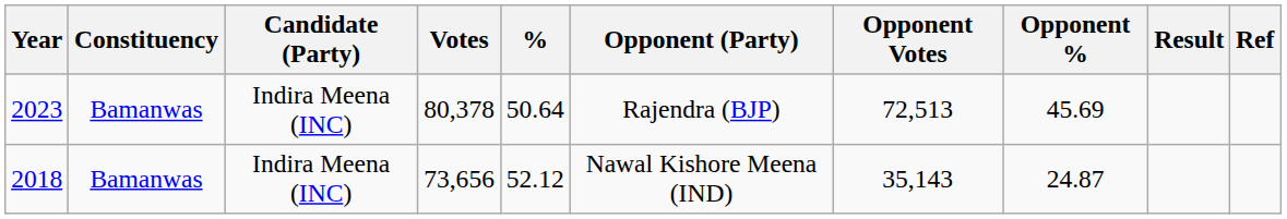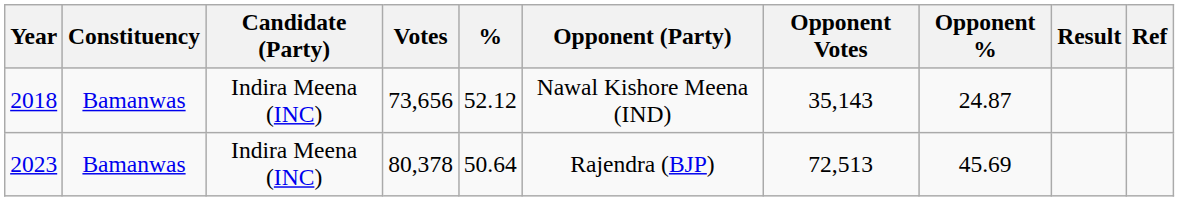rows swapped: 2023 <-> 2018
